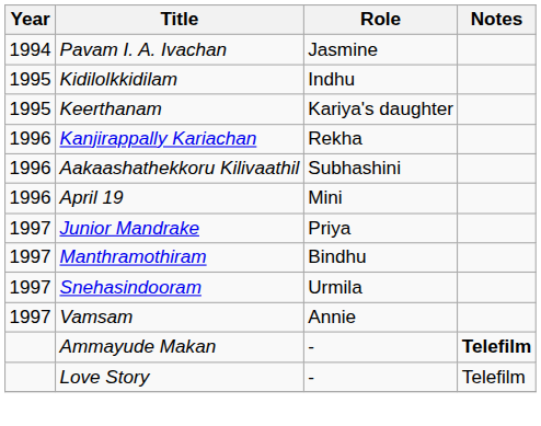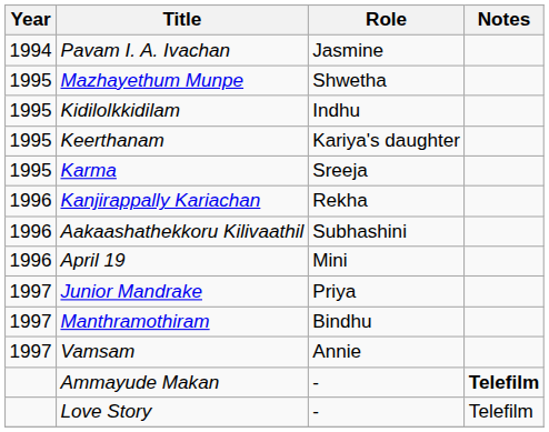+ row: 1995 | Mazhayethum Munpe | Shwetha
+ row: 1995 | Karma | Sreeja
- row: 1997 | Snehasindooram | Urmila
